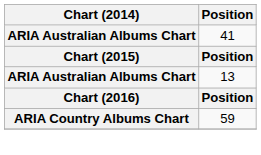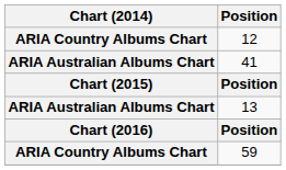+ row: ARIA Country Albums Chart | 12
